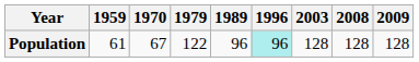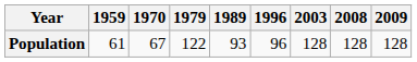Population | 1989: 96 -> 93
Population | 1996: paleturquoise background -> no background
